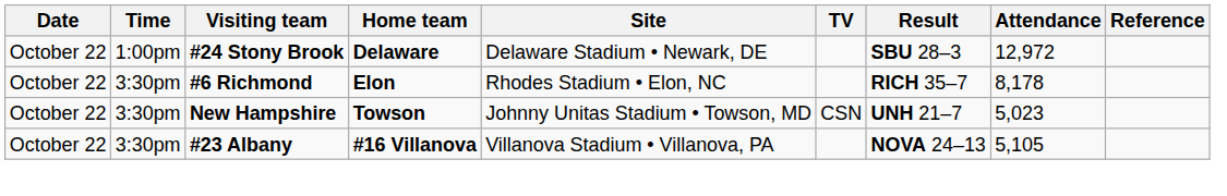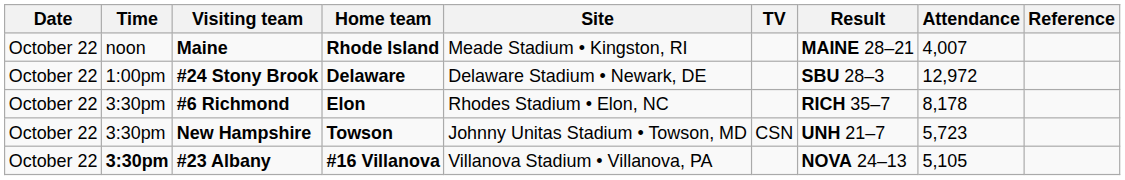+ row: October 22 | noon | Maine | Rhode Island | Meade Stadium • Kingston, RI | MAINE 28–21 | 4,007
New Hampshire | Attendance: 5,023 -> 5,723
#23 Albany | Time: normal -> bold
